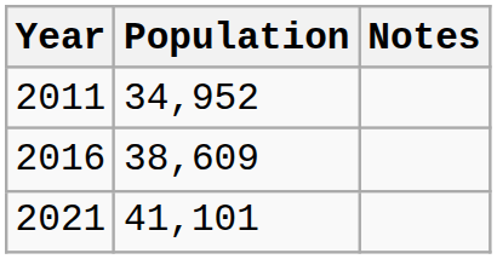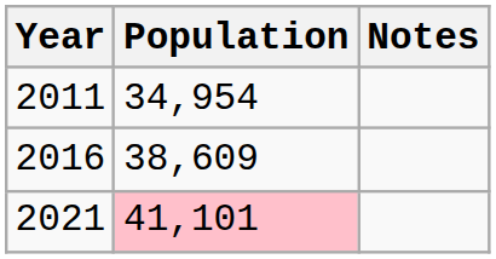2011 | Population: 34,952 -> 34,954
2021 | Population: no background -> pink background
